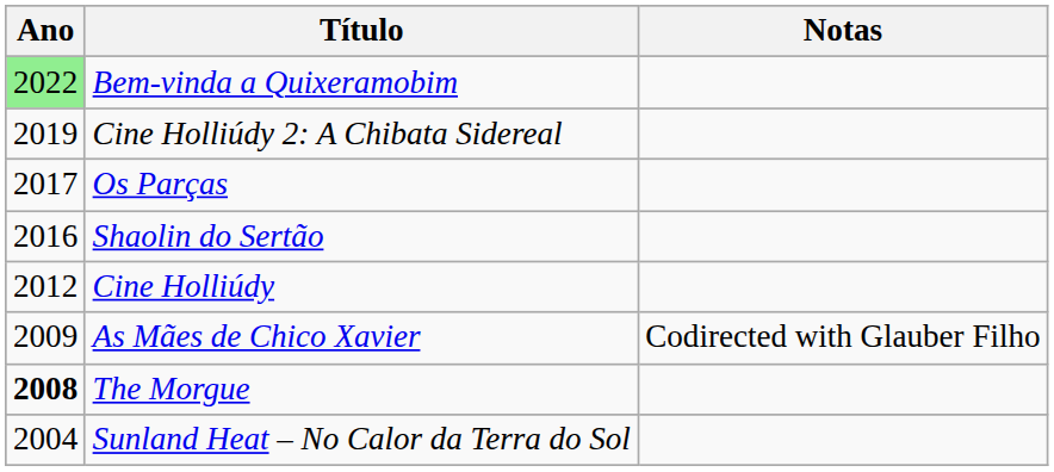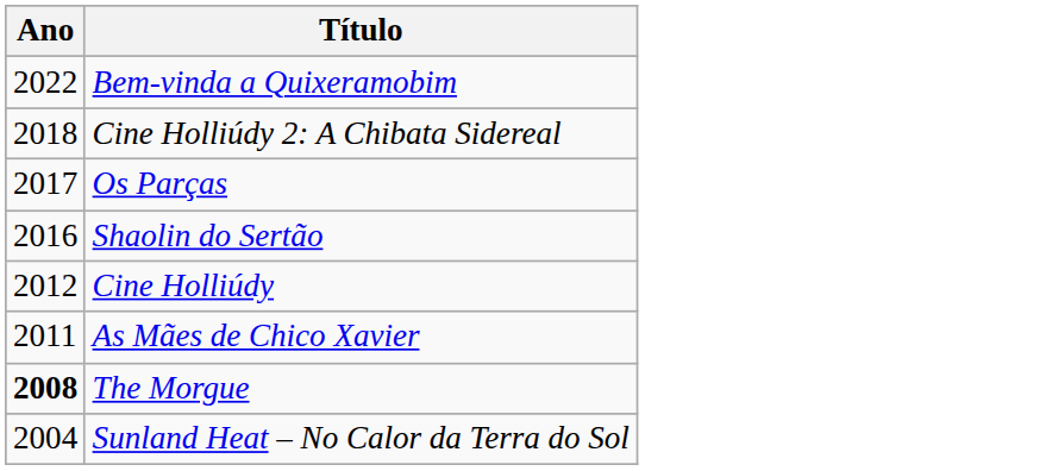- column: Notas | Codirected with Glauber Filho
Bem-vinda a Quixeramobim | Ano: lightgreen background -> no background
Cine Holliúdy 2: A Chibata Sidereal | Ano: 2019 -> 2018
As Mães de Chico Xavier | Ano: 2009 -> 2011
